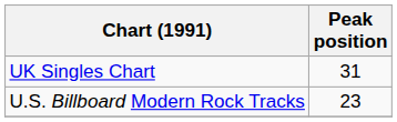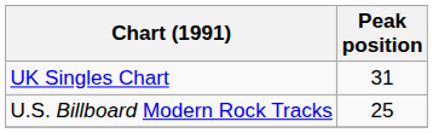U.S. Billboard Modern Rock Tracks | Peak position: 23 -> 25
